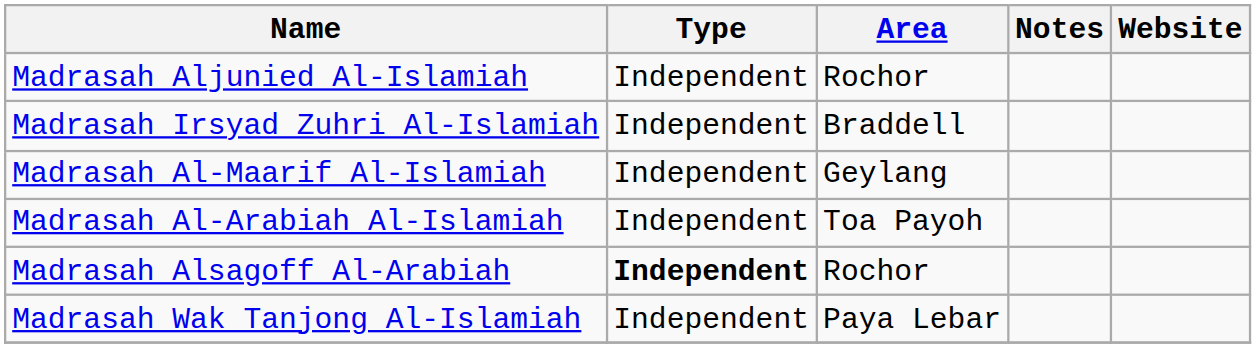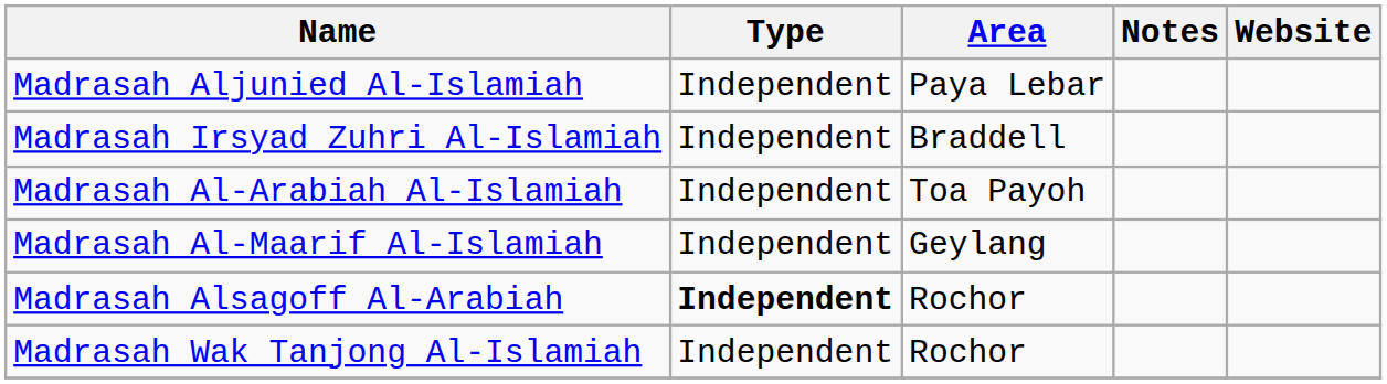Madrasah Aljunied Al-Islamiah | Area: Rochor -> Paya Lebar
rows swapped: Madrasah Al-Arabiah Al-Islamiah <-> Madrasah Al-Maarif Al-Islamiah
Madrasah Wak Tanjong Al-Islamiah | Area: Paya Lebar -> Rochor
